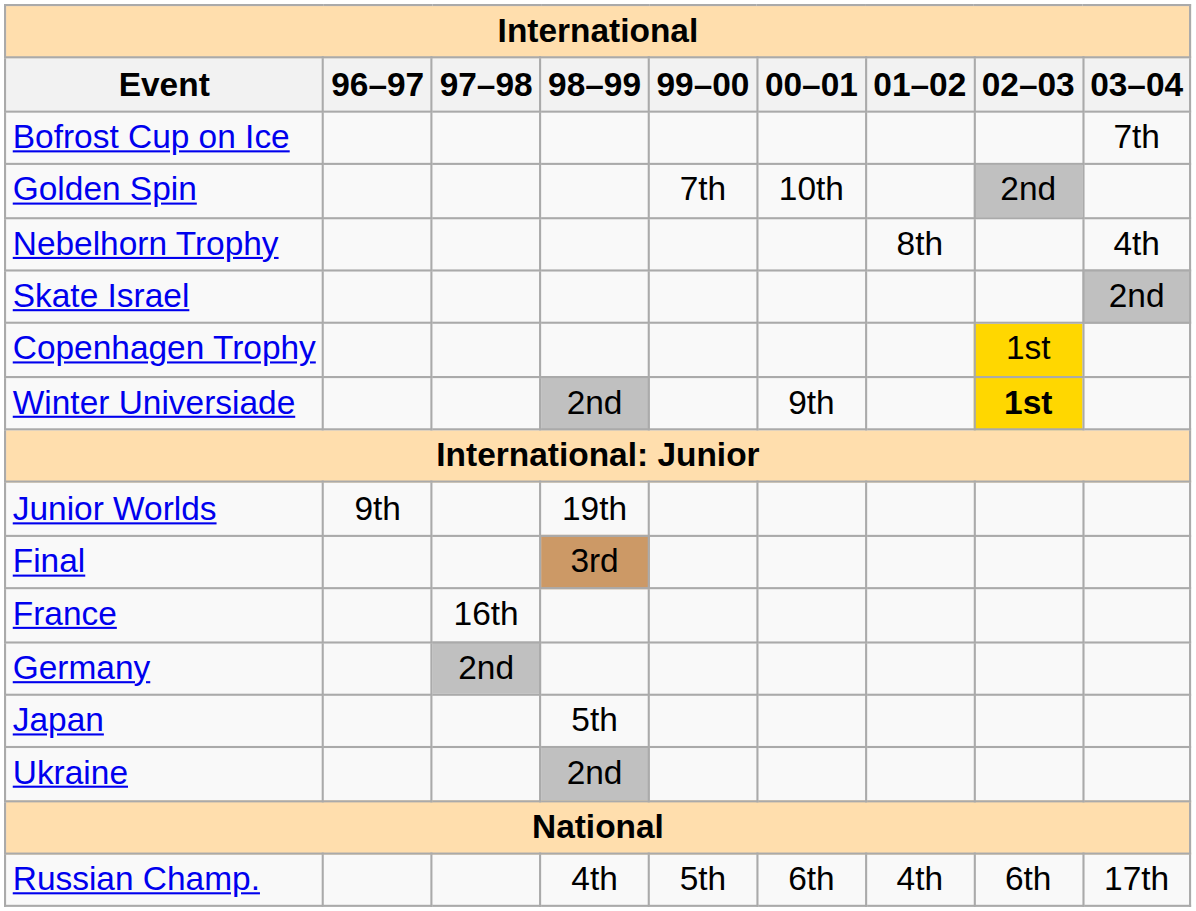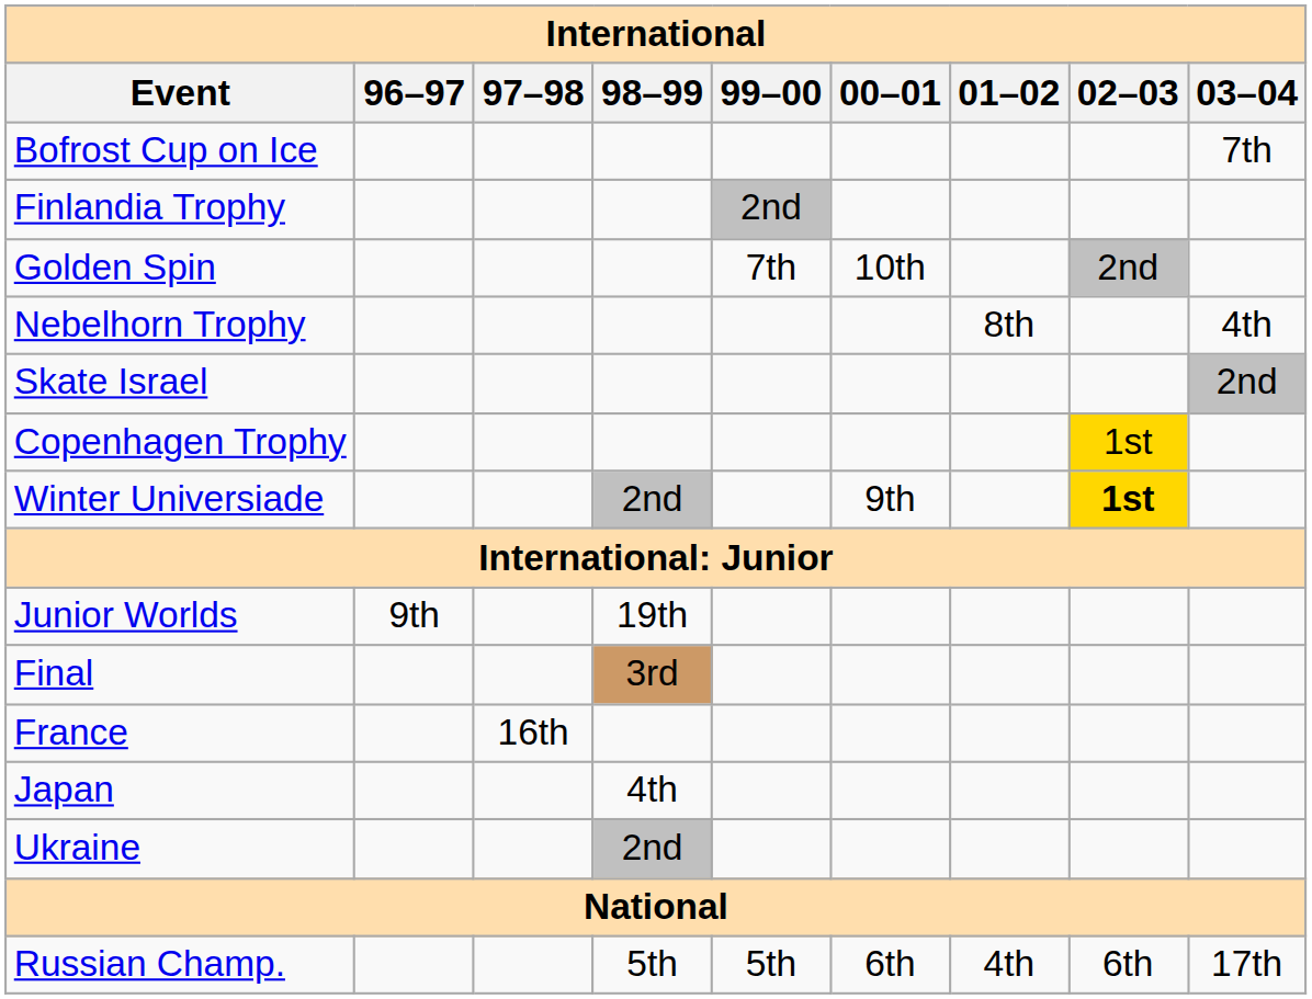+ row: Finlandia Trophy | 2nd
- row: Germany | 2nd
Japan | 98–99: 5th -> 4th
Russian Champ. | 98–99: 4th -> 5th
